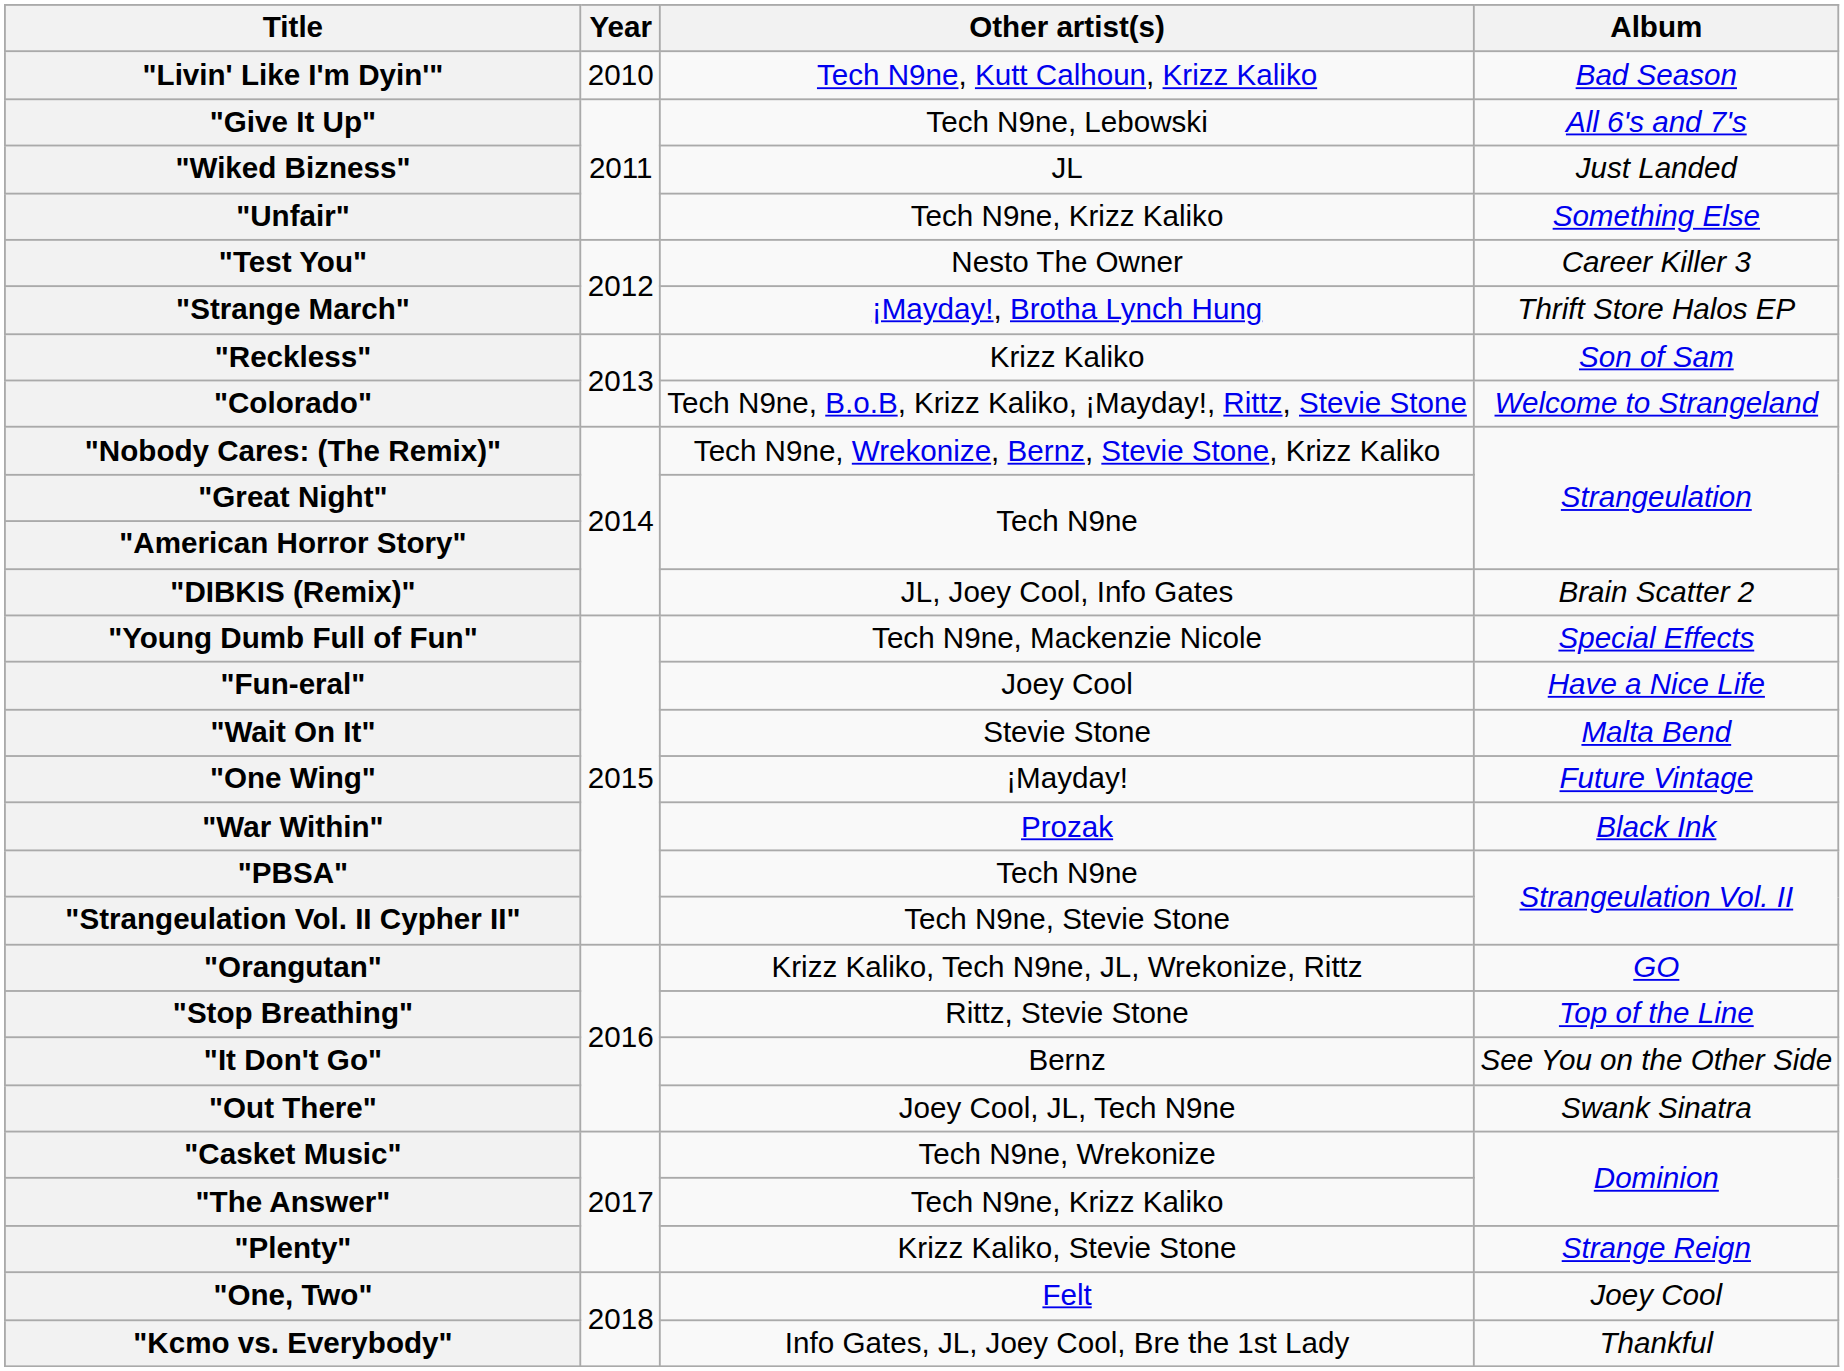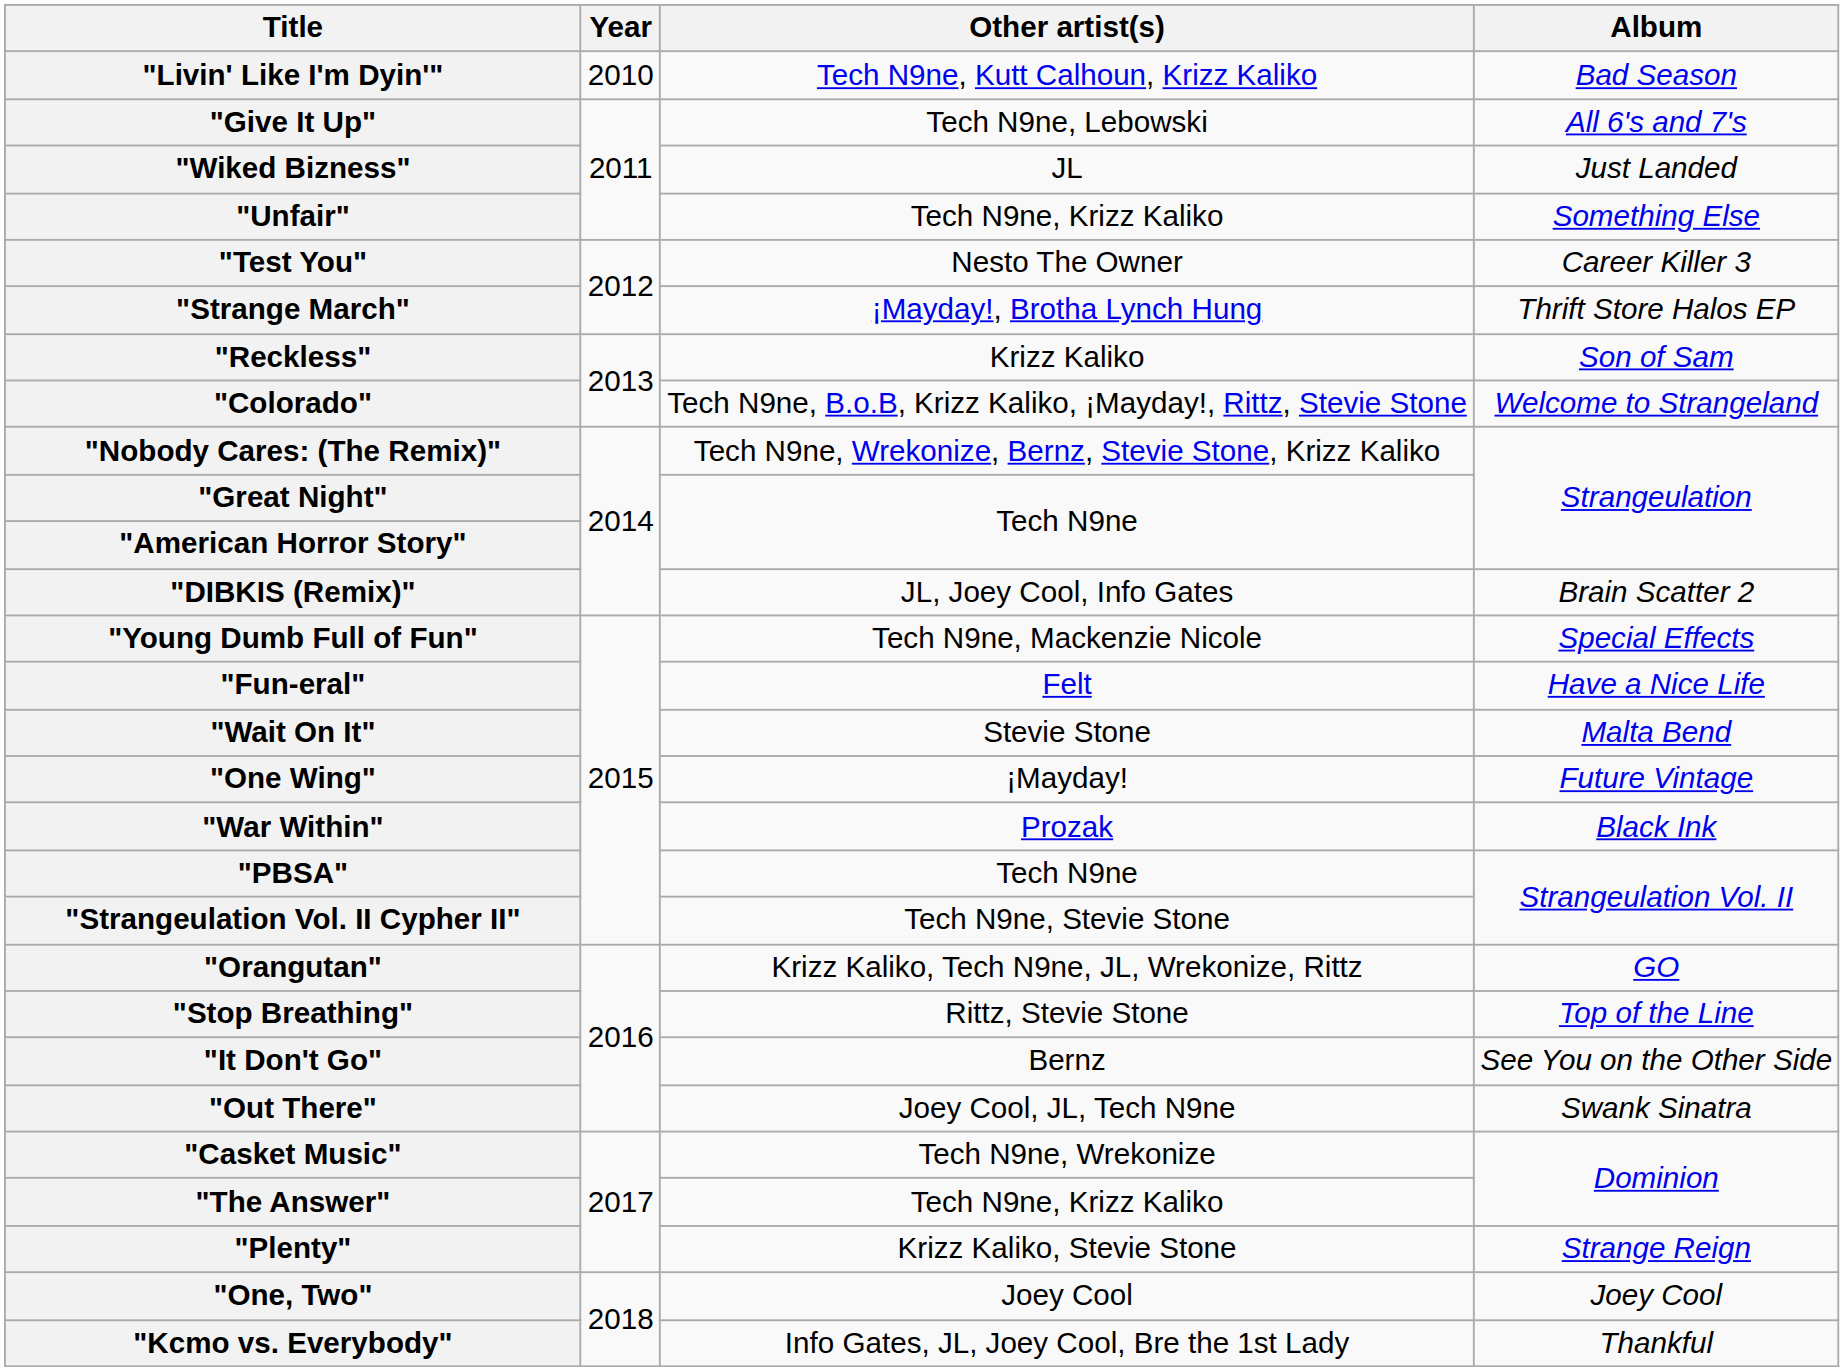"Fun-eral" | Other artist(s): Joey Cool -> Felt
"One, Two" | Other artist(s): Felt -> Joey Cool
